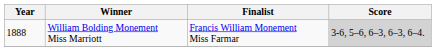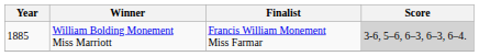William Bolding Monement Miss Marriott | Year: 1888 -> 1885
